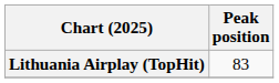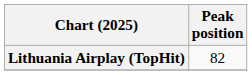Lithuania Airplay (TopHit) | Peak position: 83 -> 82
